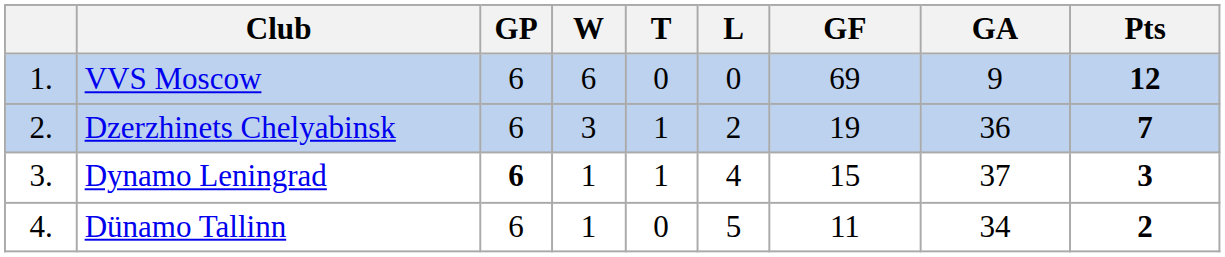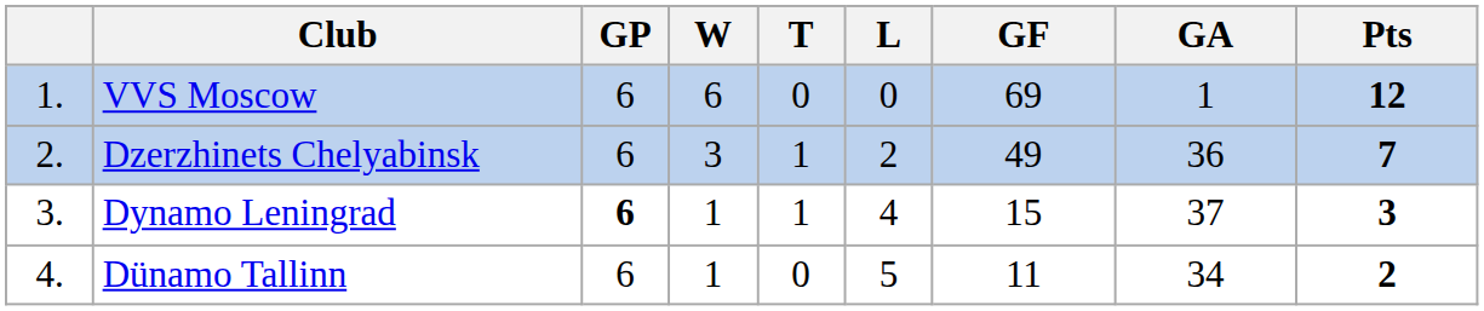VVS Moscow | GA: 9 -> 1
Dzerzhinets Chelyabinsk | GF: 19 -> 49
